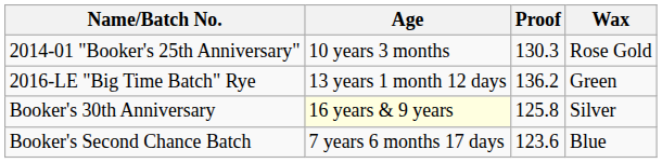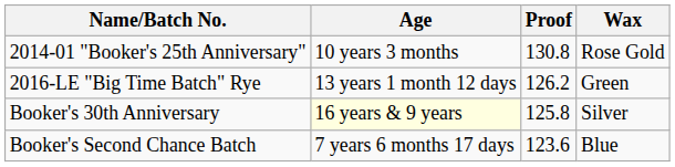2014-01 "Booker's 25th Anniversary" | Proof: 130.3 -> 130.8
2016-LE "Big Time Batch" Rye | Proof: 136.2 -> 126.2
